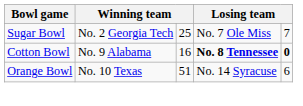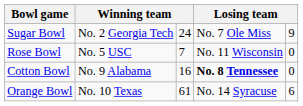Sugar Bowl | column 3: 25 -> 24
Sugar Bowl | column 5: 7 -> 9
+ row: Rose Bowl | No. 5 USC | 7 | No. 11 Wisconsin | 0
Cotton Bowl | column 5: bold -> normal
Orange Bowl | column 3: 51 -> 61
